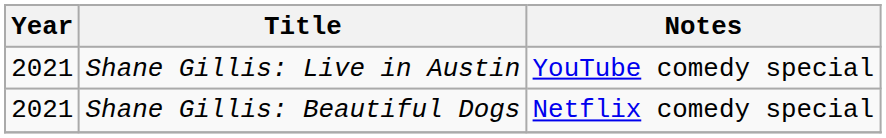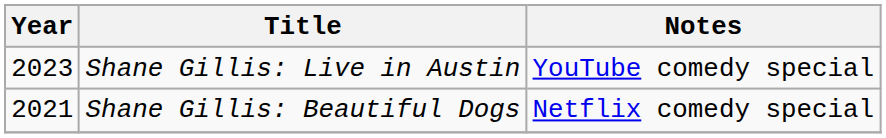Shane Gillis: Live in Austin | Year: 2021 -> 2023
